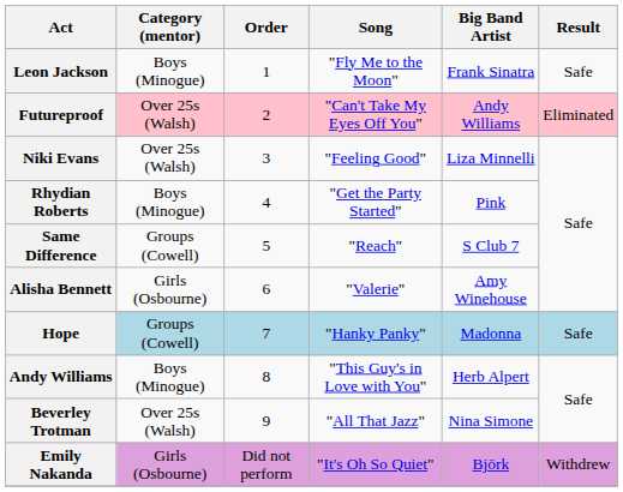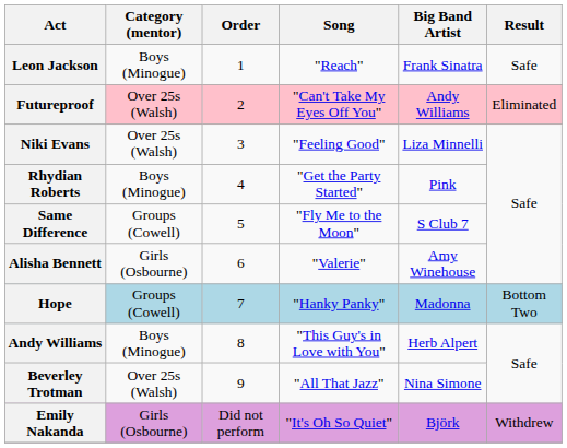Leon Jackson | Song: "Fly Me to the Moon" -> "Reach"
Same Difference | Song: "Reach" -> "Fly Me to the Moon"
Hope | Result: Safe -> Bottom Two
